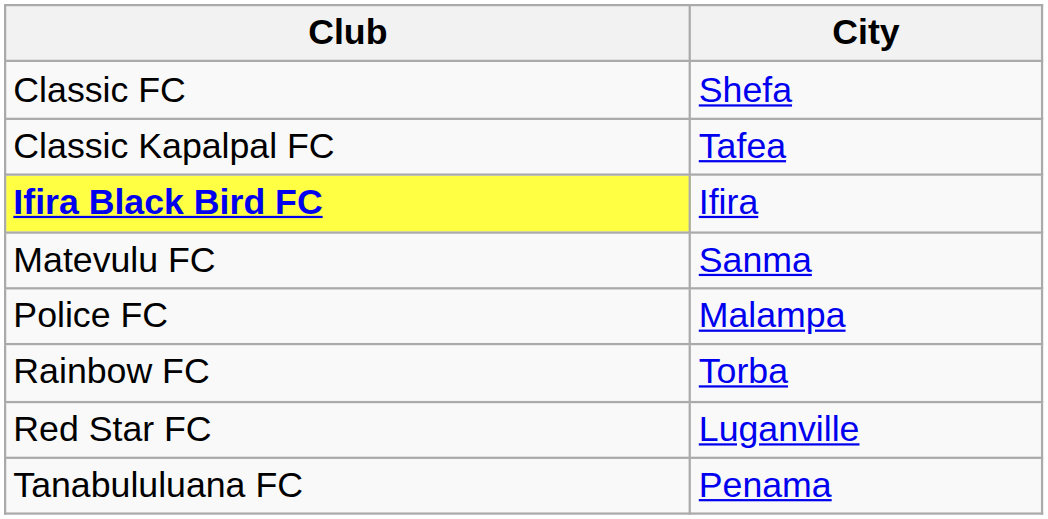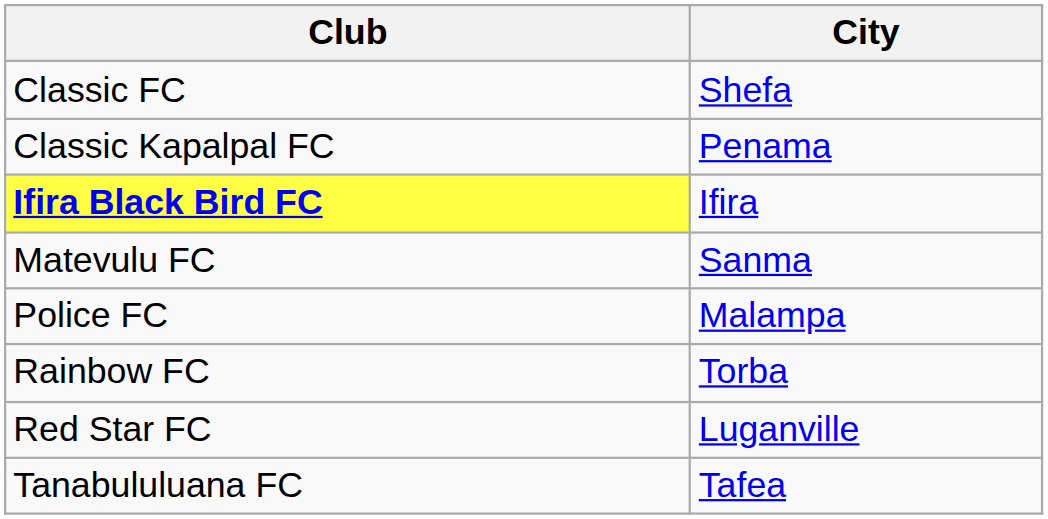Classic Kapalpal FC | City: Tafea -> Penama
Tanabululuana FC | City: Penama -> Tafea
